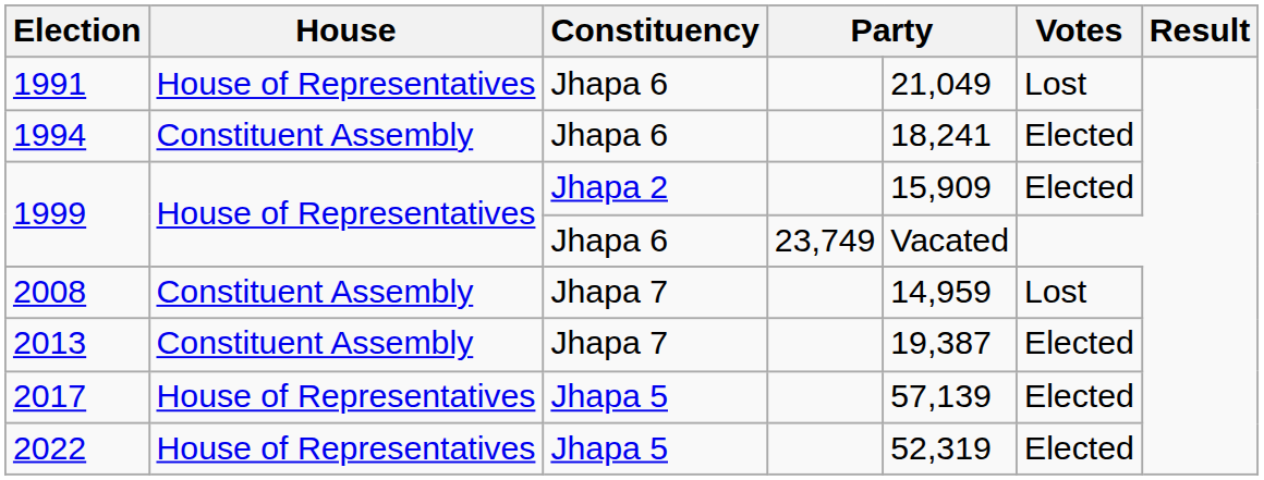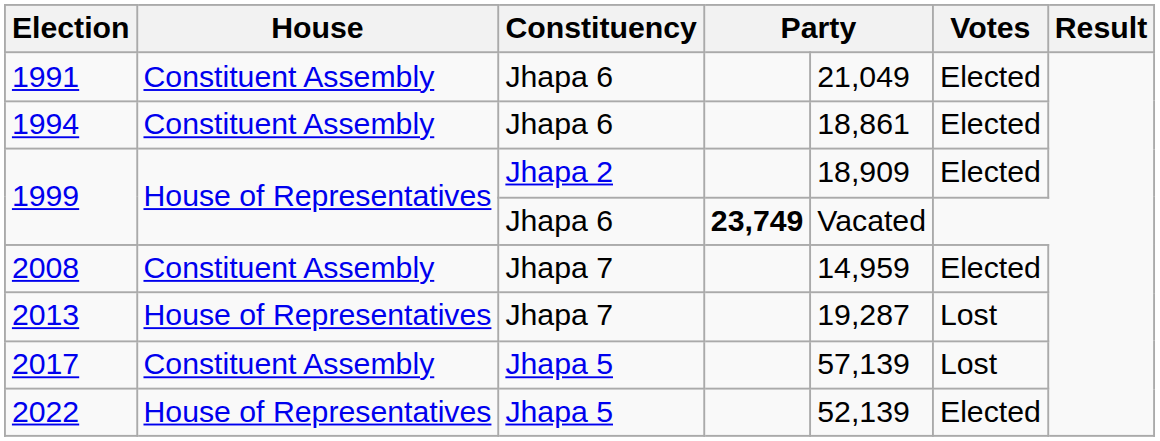1991 | House: House of Representatives -> Constituent Assembly
1991 | Votes: Lost -> Elected
1994 | column 5: 18,241 -> 18,861
1999 / Jhapa 2 | column 5: 15,909 -> 18,909
1999 / Jhapa 6 | column 4: normal -> bold
2008 | Votes: Lost -> Elected
2013 | House: Constituent Assembly -> House of Representatives
2013 | column 5: 19,387 -> 19,287
2013 | Votes: Elected -> Lost
2017 | House: House of Representatives -> Constituent Assembly
2017 | Votes: Elected -> Lost
2022 | column 5: 52,319 -> 52,139
